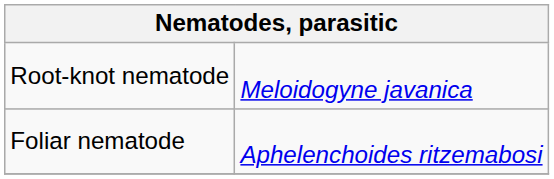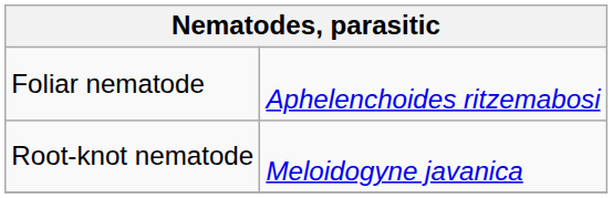rows swapped: Foliar nematode <-> Root-knot nematode
